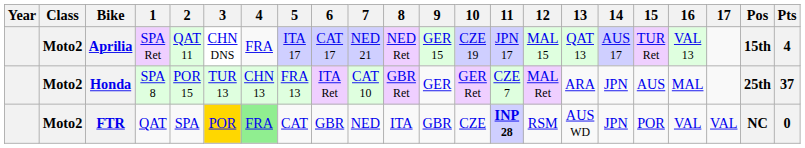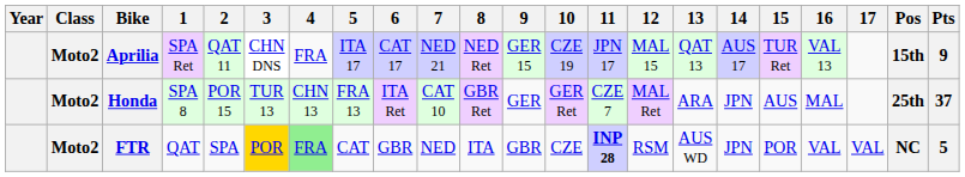Aprilia | Pts: 4 -> 9
FTR | Pts: 0 -> 5
